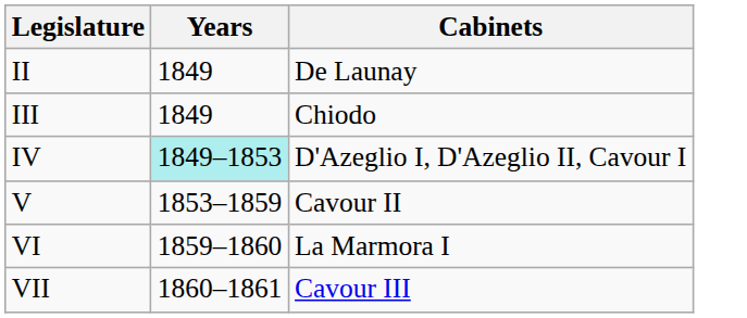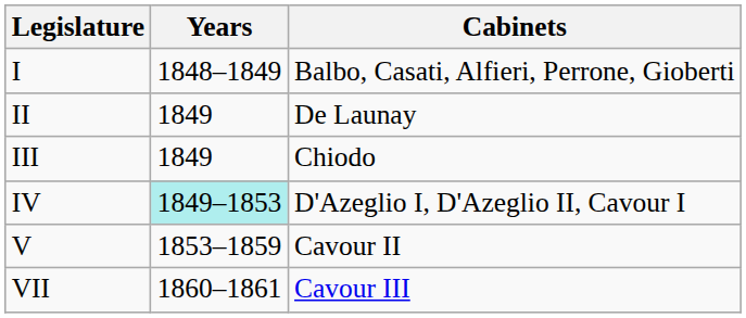+ row: I | 1848–1849 | Balbo, Casati, Alfieri, Perrone, Gioberti
- row: VI | 1859–1860 | La Marmora I
